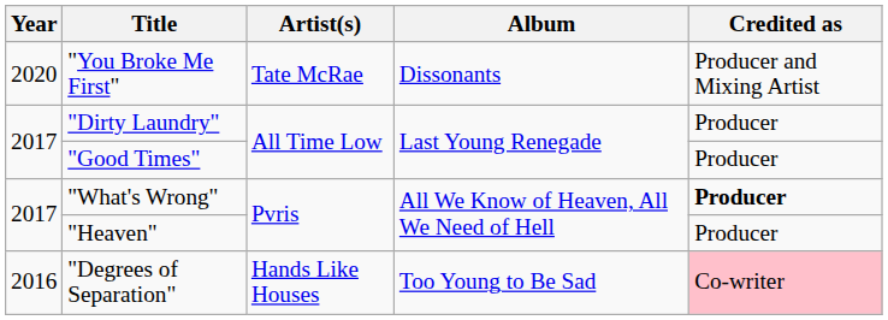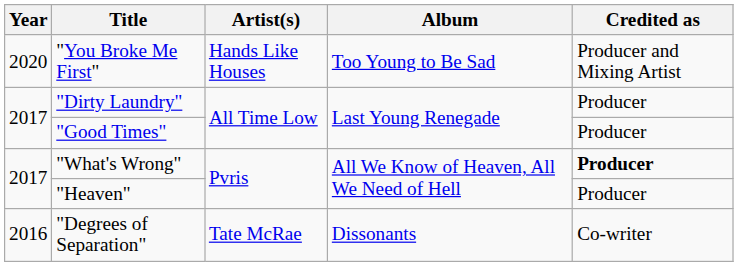"You Broke Me First" | Artist(s): Tate McRae -> Hands Like Houses
"You Broke Me First" | Album: Dissonants -> Too Young to Be Sad
"Degrees of Separation" | Artist(s): Hands Like Houses -> Tate McRae
"Degrees of Separation" | Album: Too Young to Be Sad -> Dissonants
"Degrees of Separation" | Credited as: pink background -> no background
